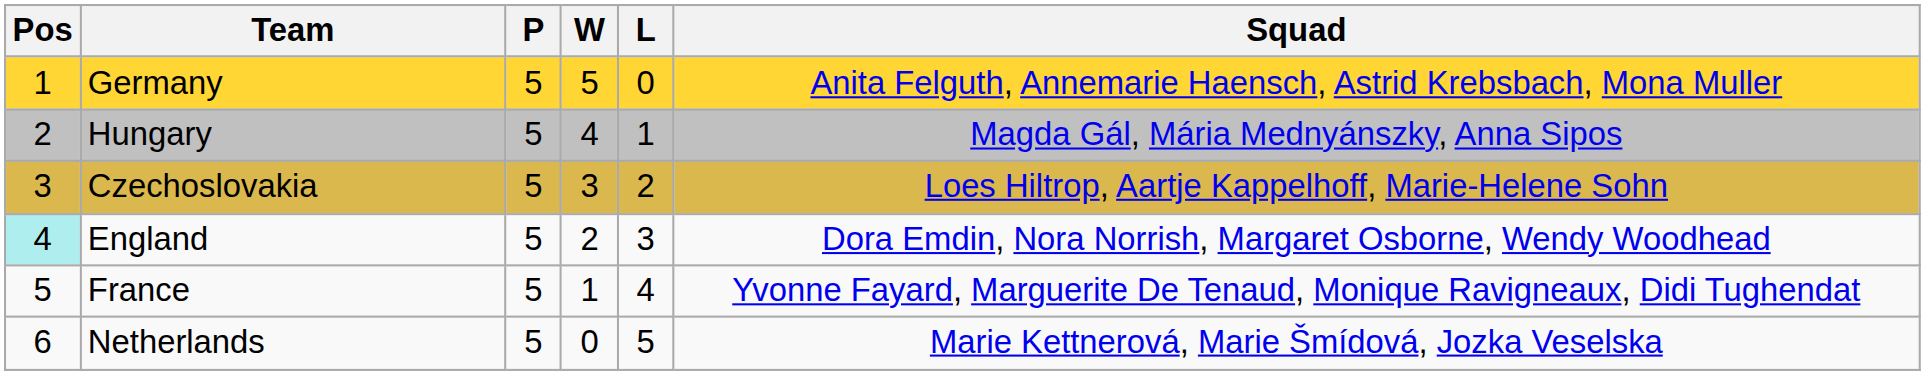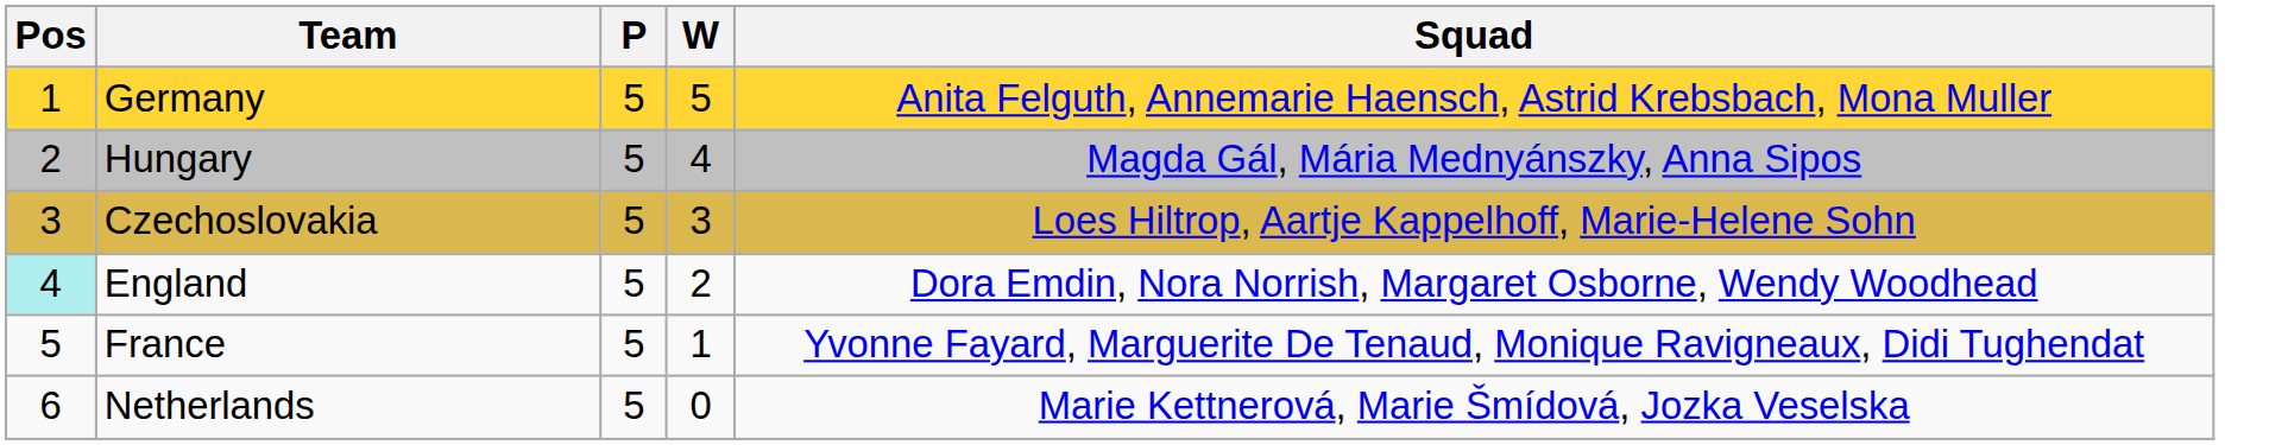- column: L | 0 | 1 | 2 | 3 | 4 | 5
